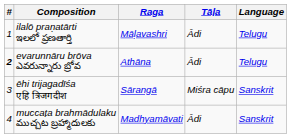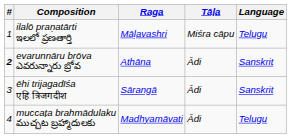ilalō praṇatārti ఇలలో ప్రణతార్తి | Tāḷa: Ādi -> Miśra cāpu
evarunnāru brōva ఎవరున్నారు బ్రోవ | Language: Telugu -> Sanskrit
ēhi trijagadīśa एहि त्रिजगदीश | Tāḷa: Miśra cāpu -> Ādi
muccaṭa brahmādulaku ముచ్చట బ్రహ్మాదులకు | Language: Sanskrit -> Telugu
